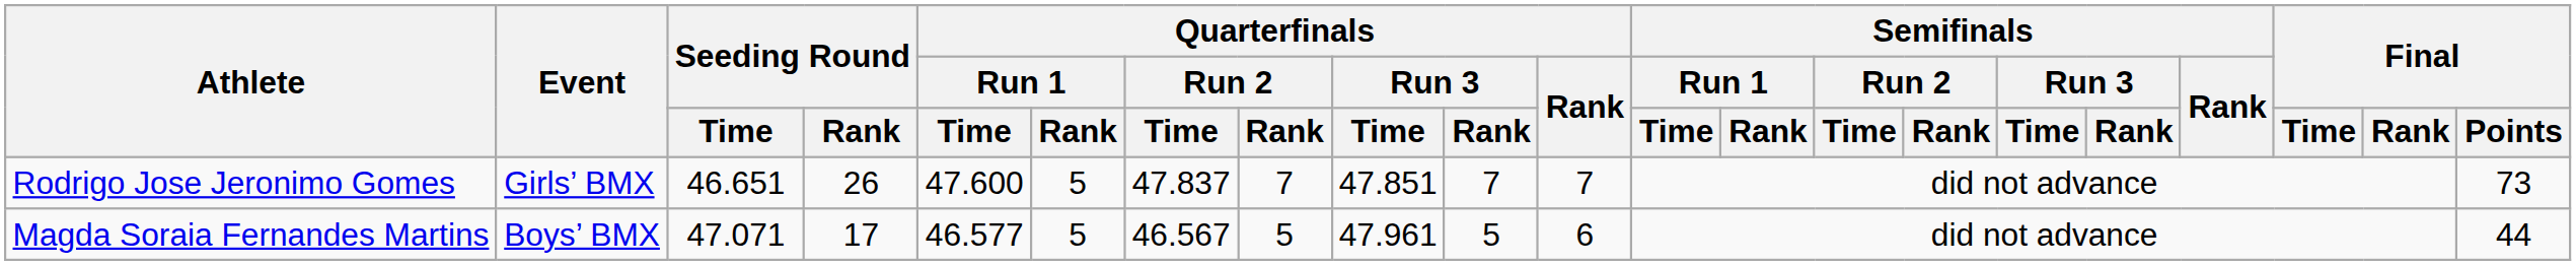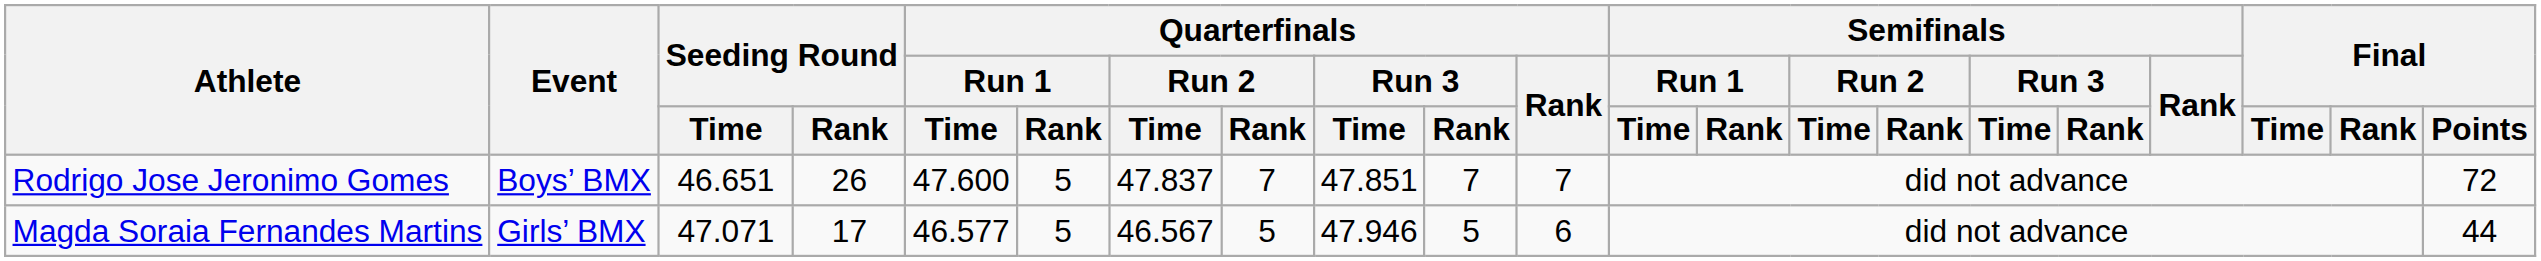Rodrigo Jose Jeronimo Gomes | Event: Girls’ BMX -> Boys’ BMX
Rodrigo Jose Jeronimo Gomes | Final / Points: 73 -> 72
Magda Soraia Fernandes Martins | Event: Boys’ BMX -> Girls’ BMX
Magda Soraia Fernandes Martins | Quarterfinals / Run 3 / Time: 47.961 -> 47.946
